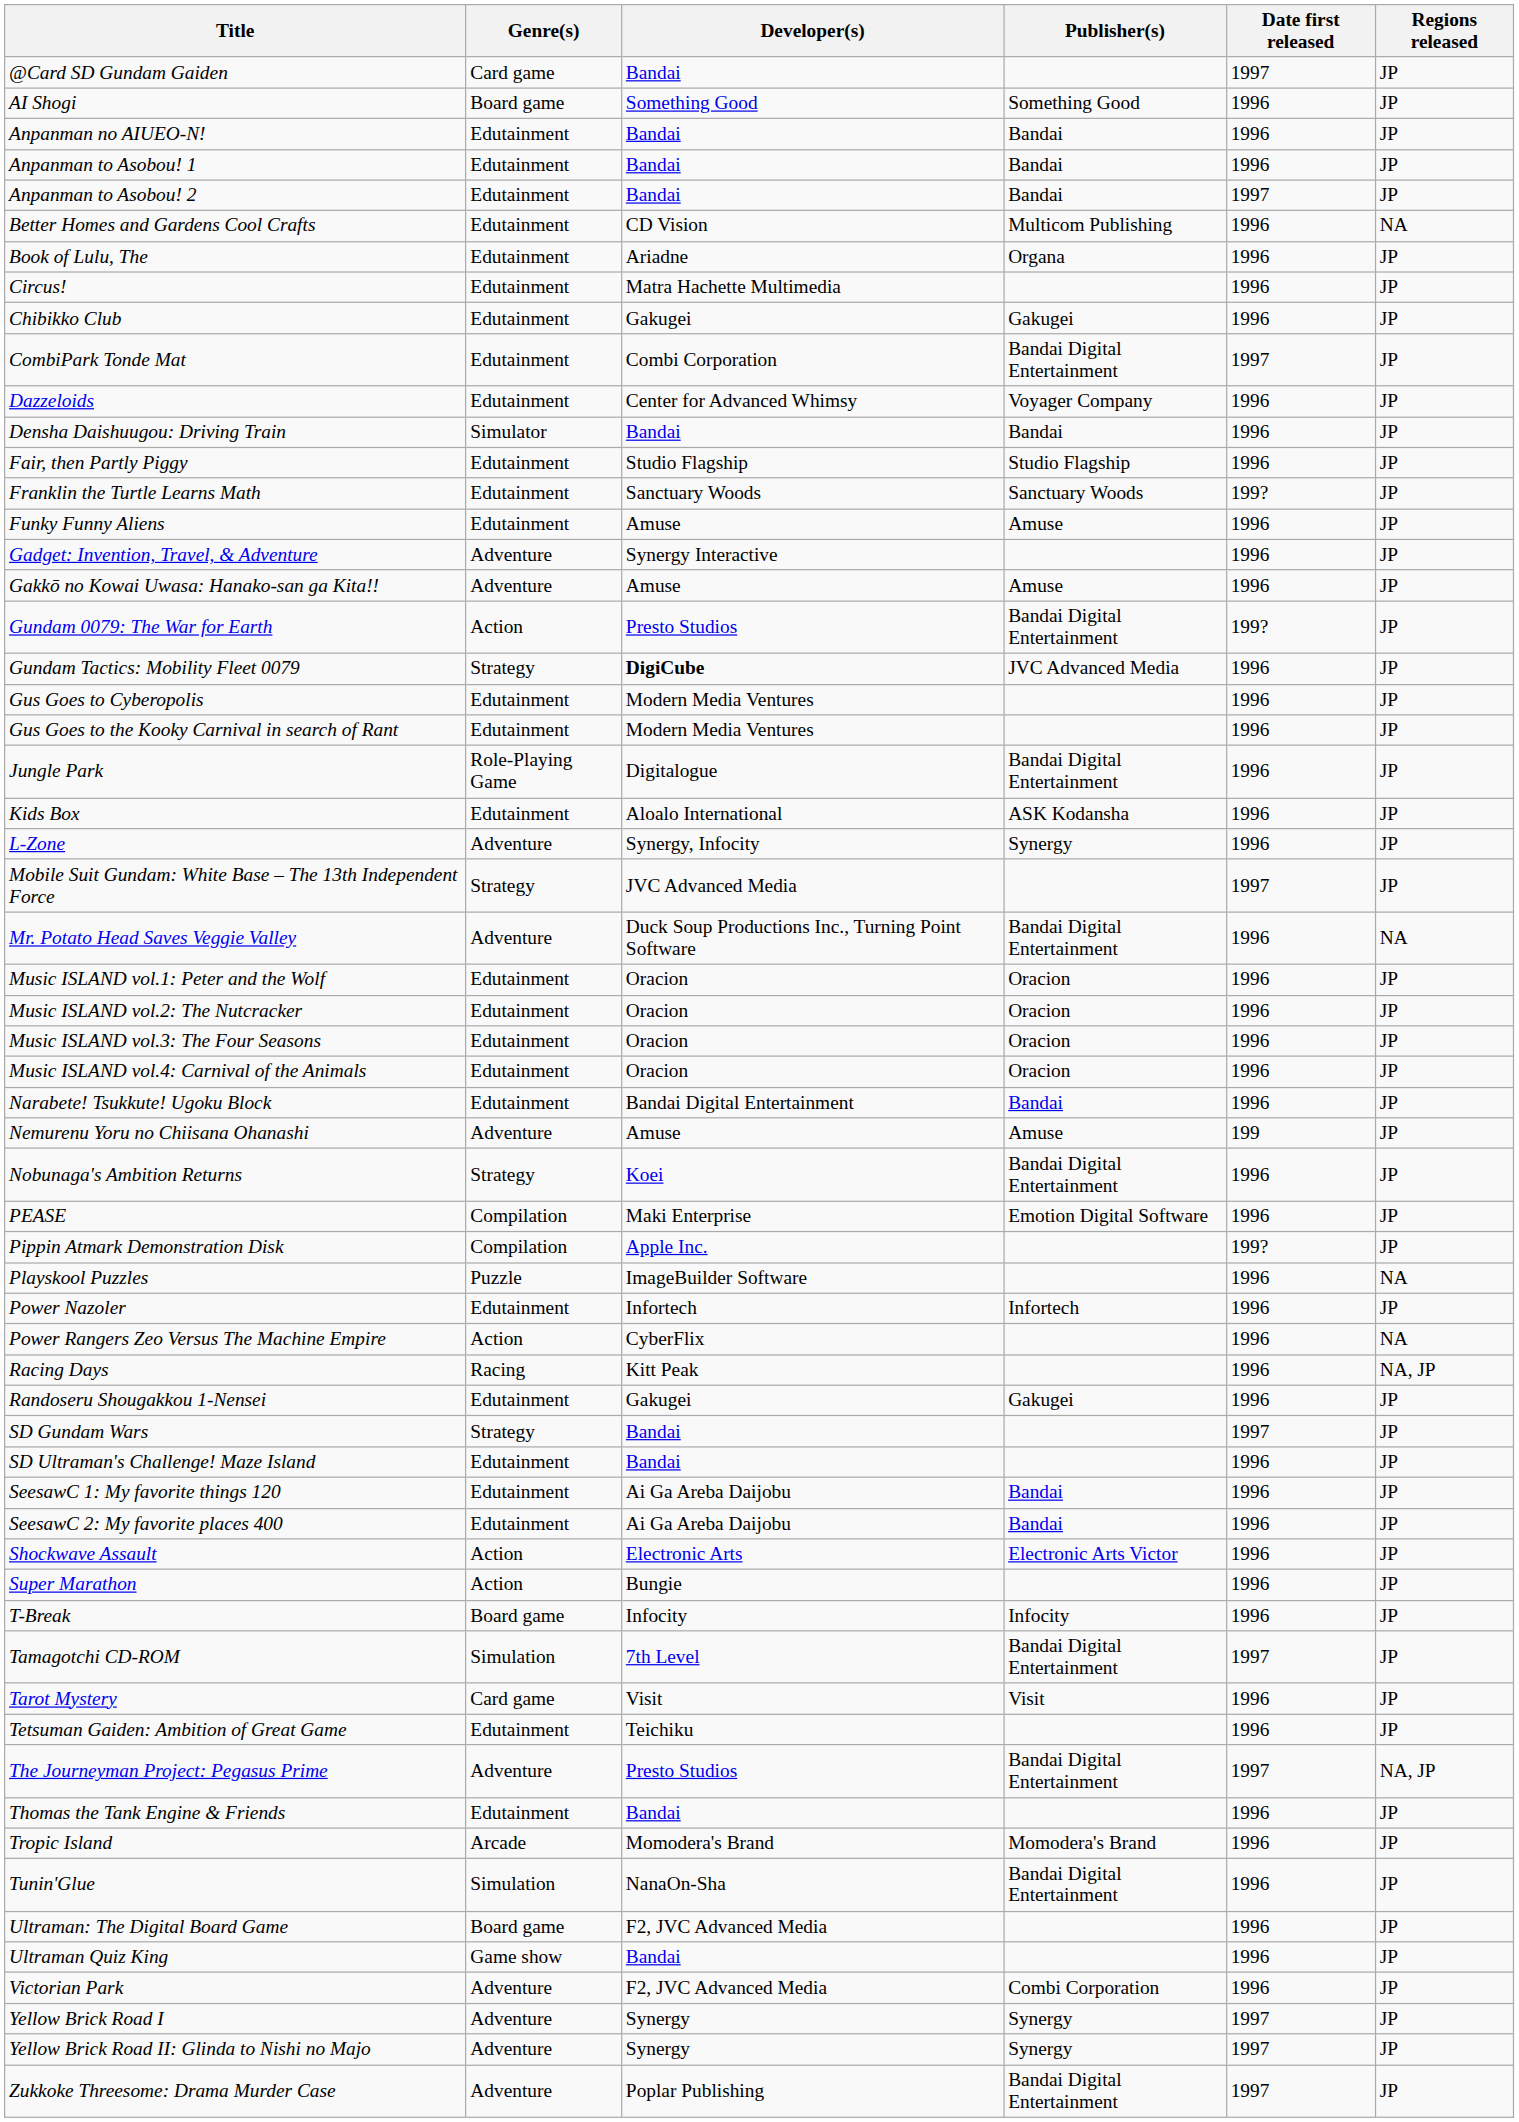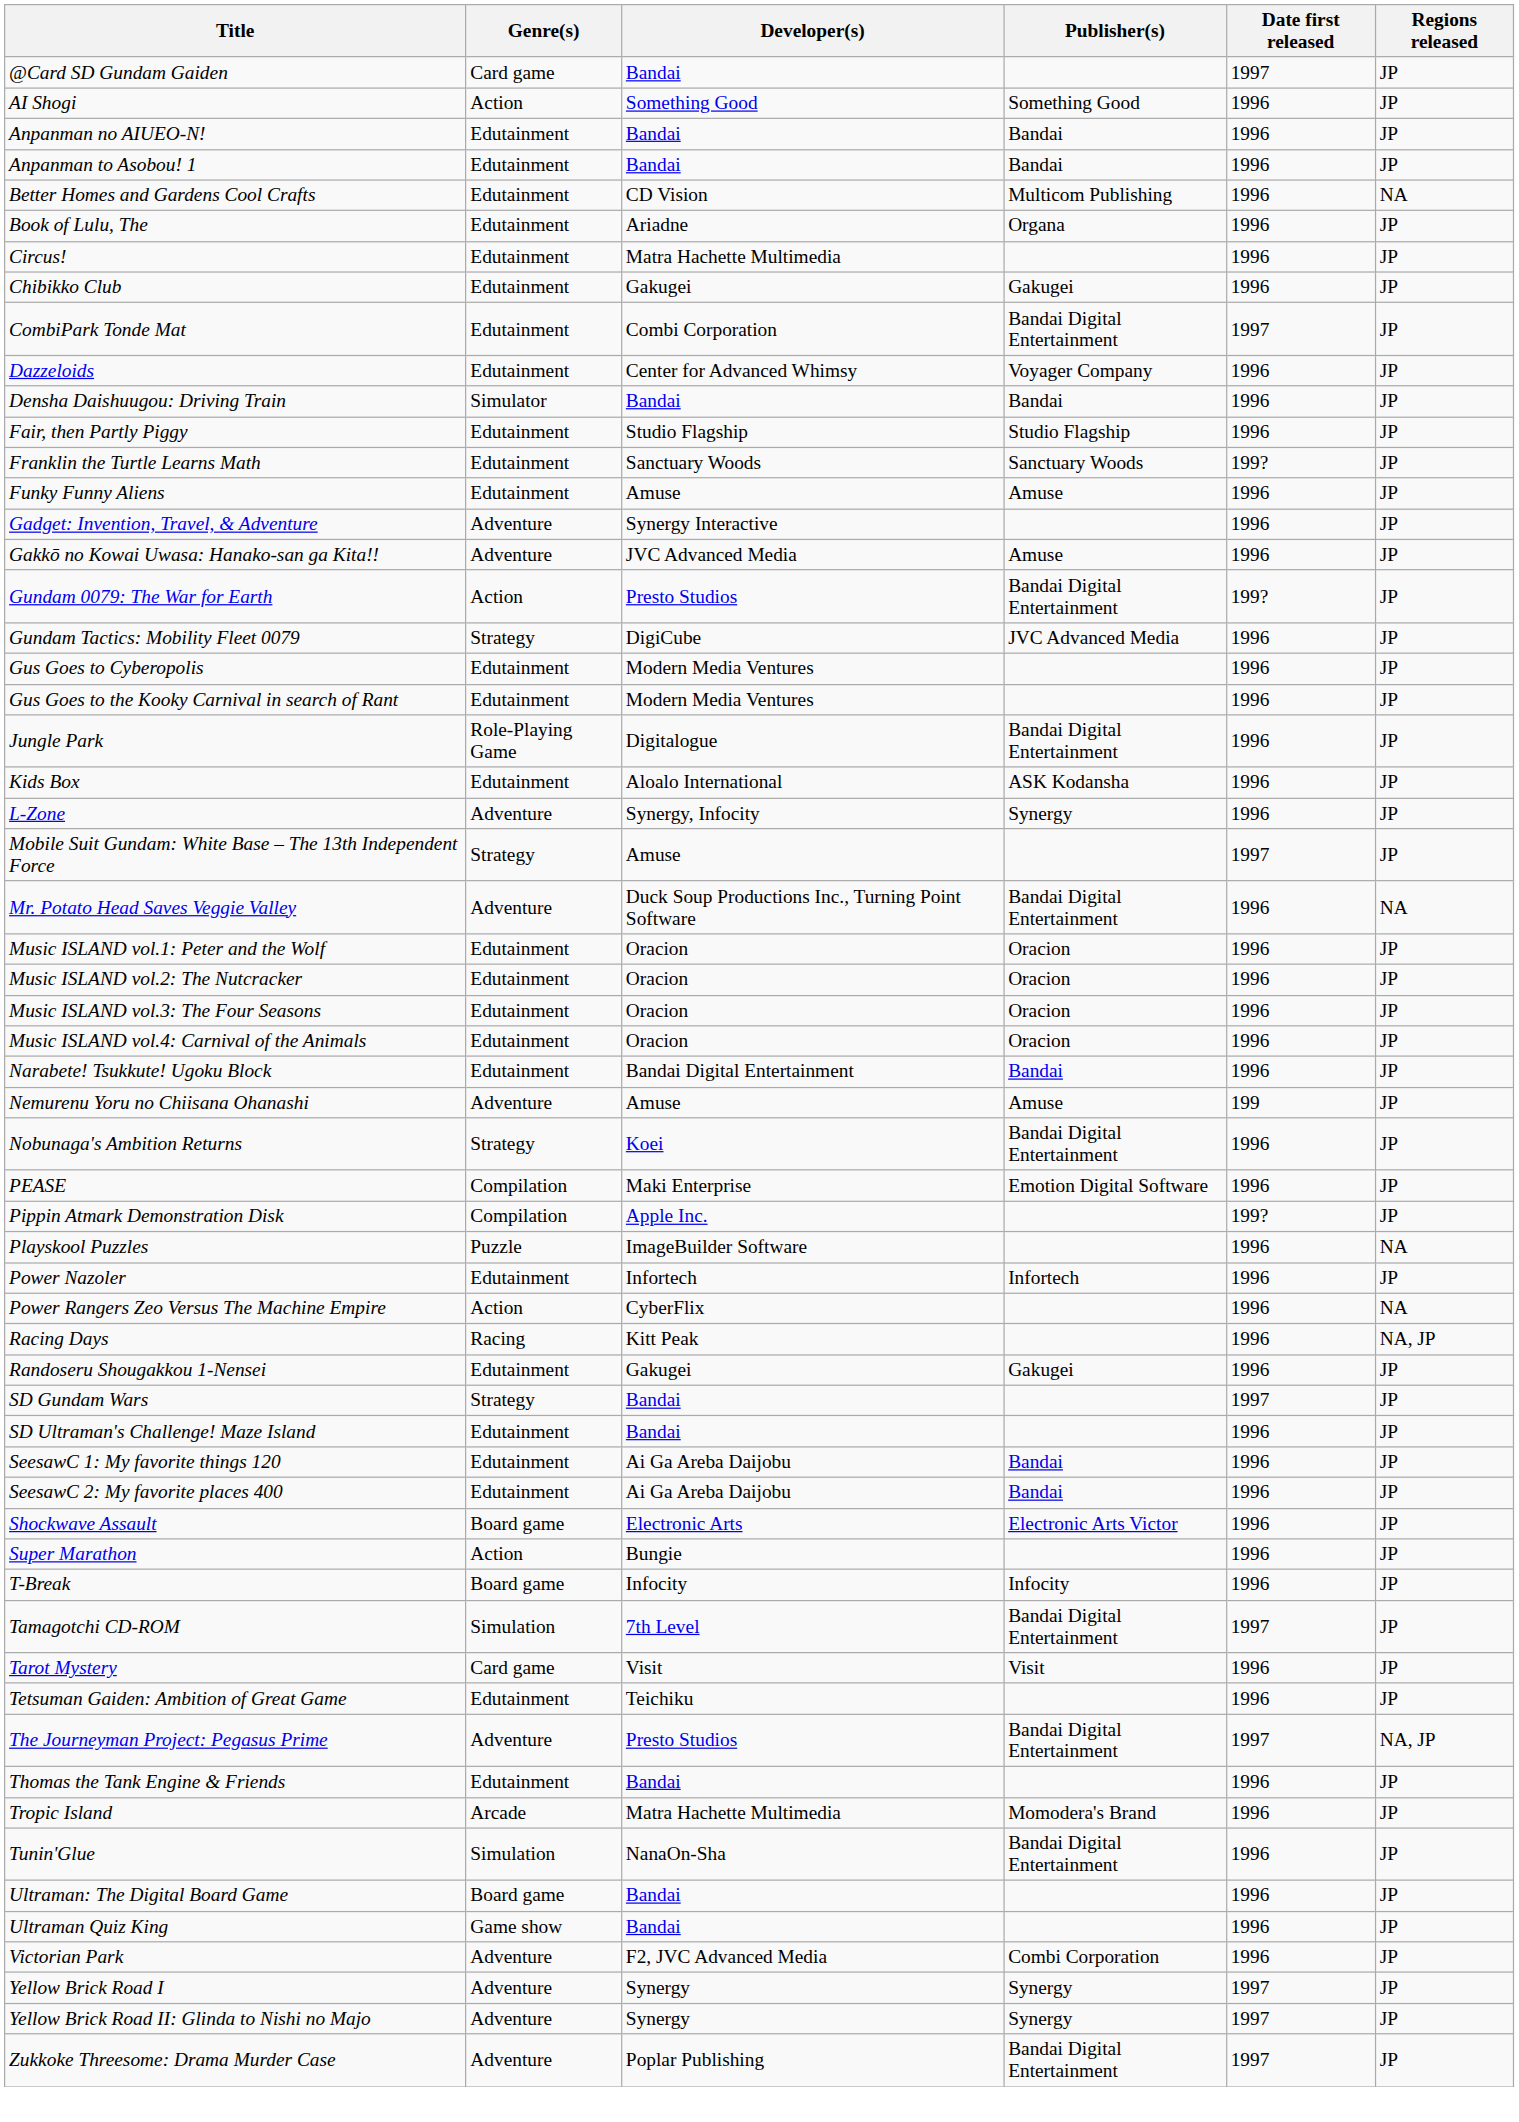AI Shogi | Genre(s): Board game -> Action
- row: Anpanman to Asobou! 2 | Edutainment | Bandai | Bandai | 1997 | JP
Gakkō no Kowai Uwasa: Hanako-san ga Kita!! | Developer(s): Amuse -> JVC Advanced Media
Gundam Tactics: Mobility Fleet 0079 | Developer(s): bold -> normal
Mobile Suit Gundam: White Base – The 13th Independent Force | Developer(s): JVC Advanced Media -> Amuse
Shockwave Assault | Genre(s): Action -> Board game
Tropic Island | Developer(s): Momodera's Brand -> Matra Hachette Multimedia
Ultraman: The Digital Board Game | Developer(s): F2, JVC Advanced Media -> Bandai
